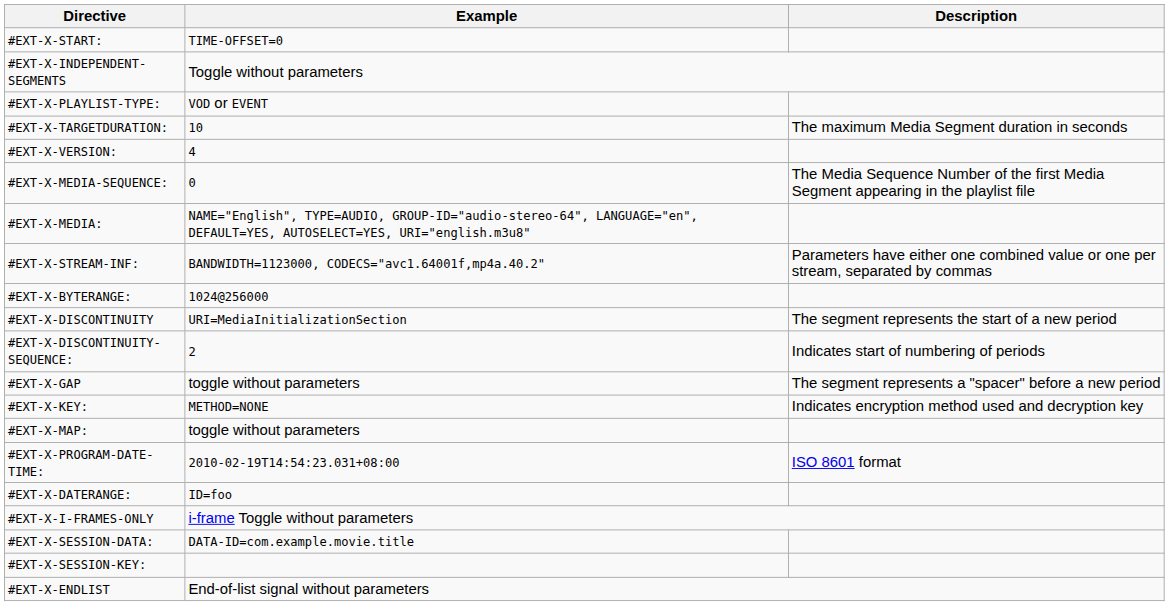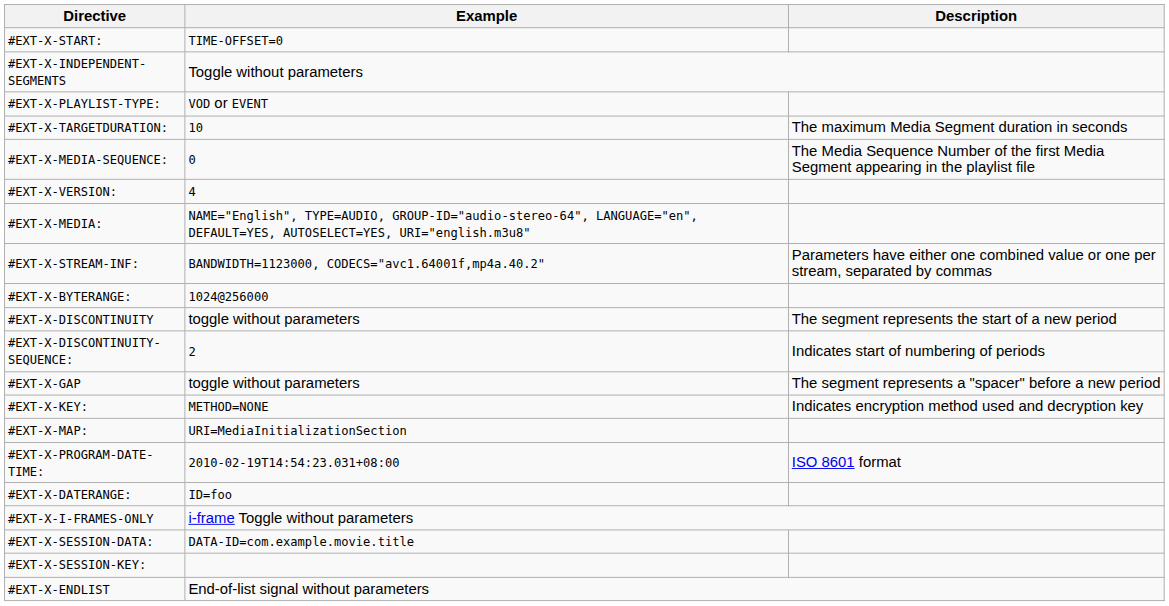rows swapped: #EXT-X-VERSION: <-> #EXT-X-MEDIA-SEQUENCE:
#EXT-X-DISCONTINUITY | Example: URI=MediaInitializationSection -> toggle without parameters
#EXT-X-MAP: | Example: toggle without parameters -> URI=MediaInitializationSection
